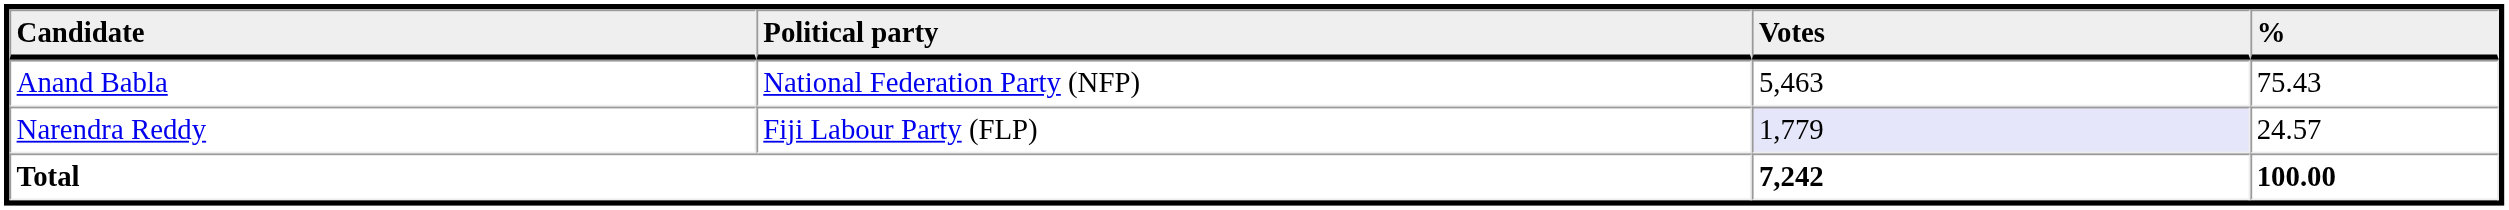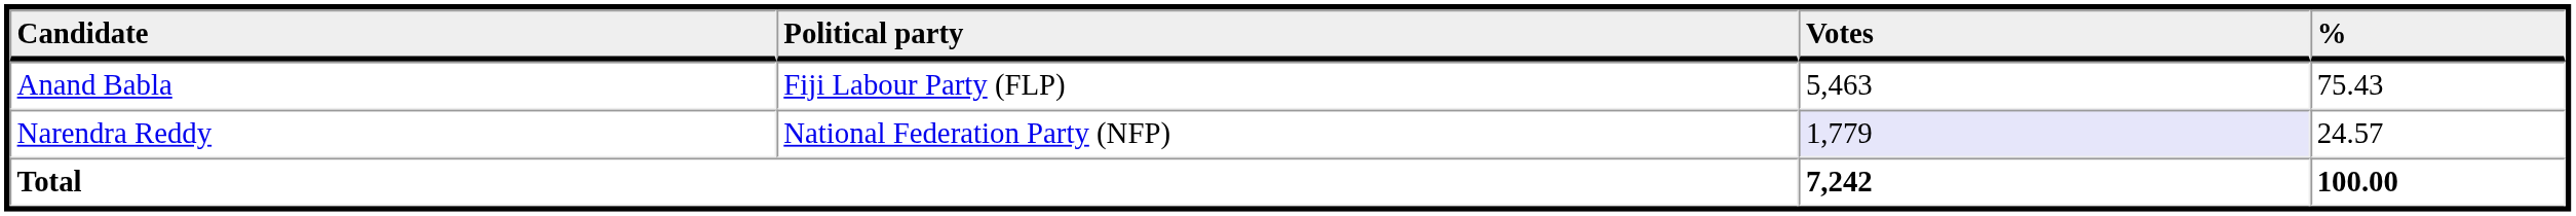Anand Babla | Political party: National Federation Party (NFP) -> Fiji Labour Party (FLP)
Narendra Reddy | Political party: Fiji Labour Party (FLP) -> National Federation Party (NFP)
